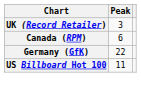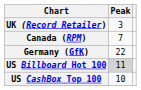Canada (RPM) | Peak: 6 -> 7
US Billboard Hot 100 | Peak: no background -> lightgrey background
+ row: US CashBox Top 100 | 10
